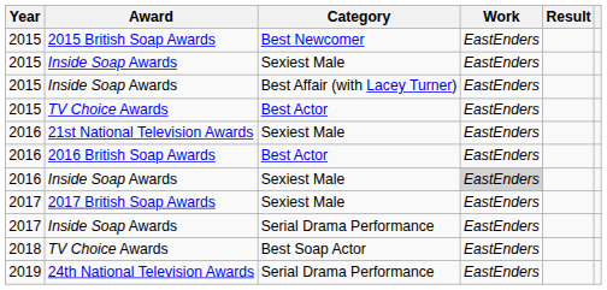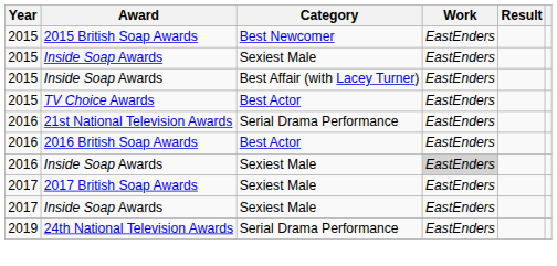21st National Television Awards | Category: Sexiest Male -> Serial Drama Performance
2017 / Inside Soap Awards | Category: Serial Drama Performance -> Sexiest Male
- row: 2018 | TV Choice Awards | Best Soap Actor | EastEnders
